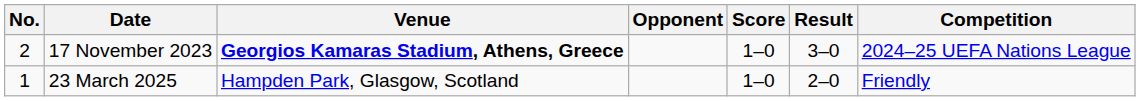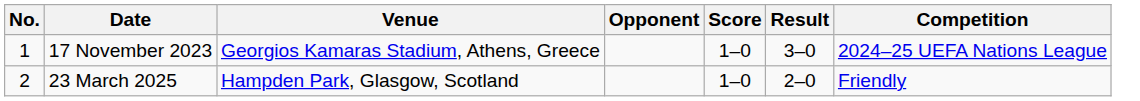17 November 2023 | No.: 2 -> 1
17 November 2023 | Venue: bold -> normal
23 March 2025 | No.: 1 -> 2
